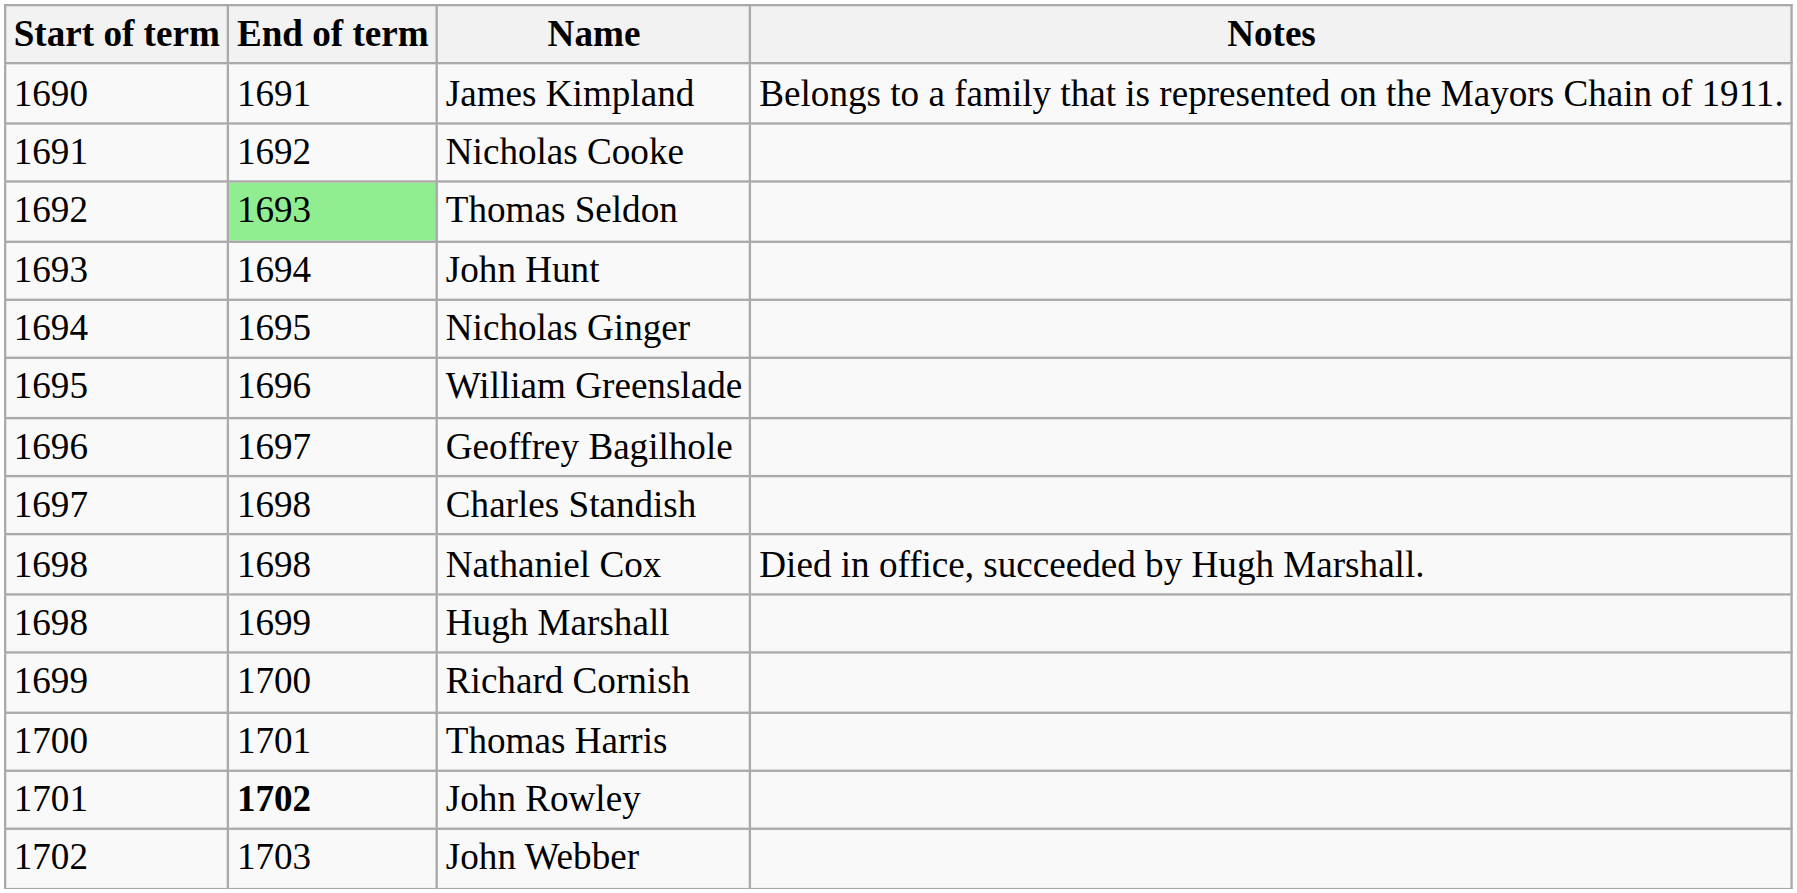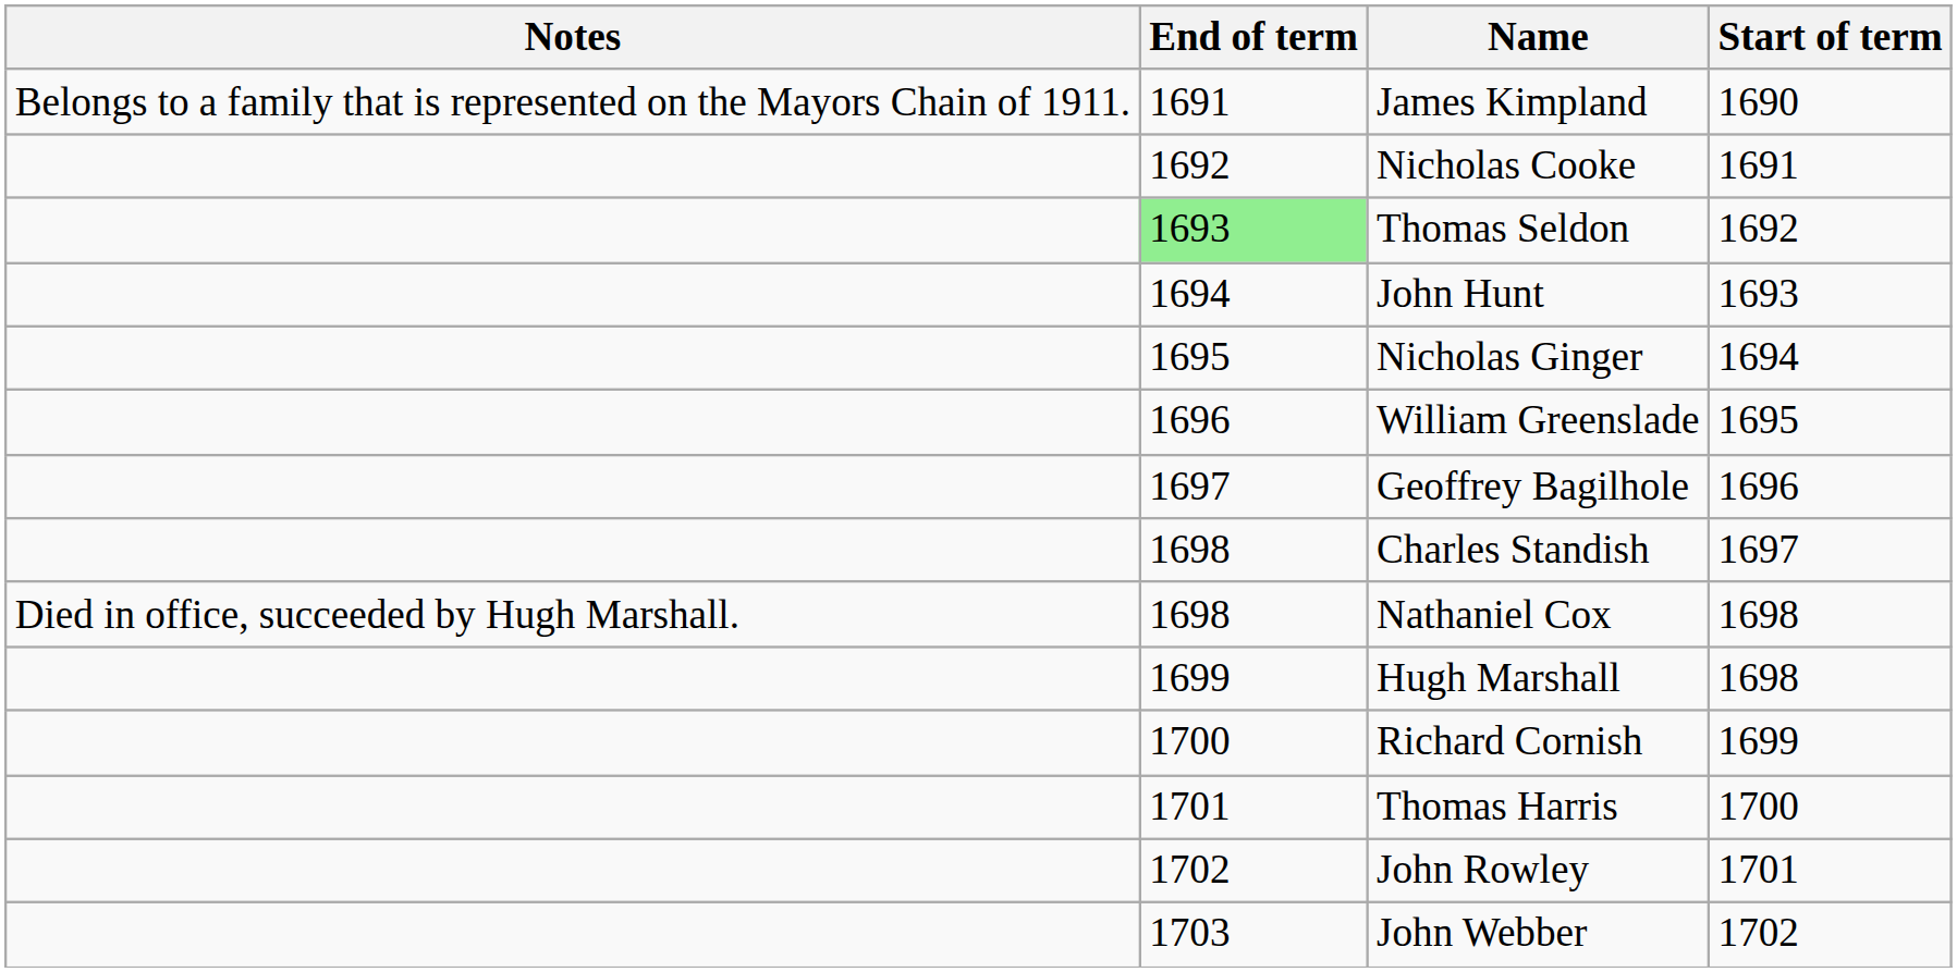columns swapped: Start of term <-> Notes
John Rowley | End of term: bold -> normal
